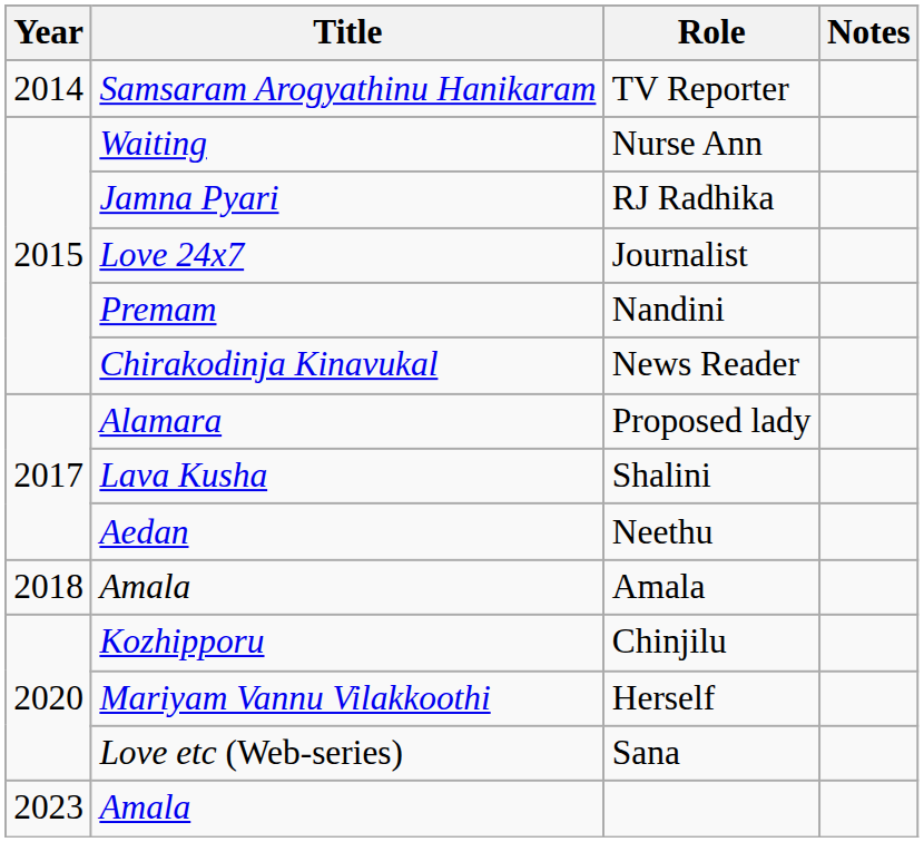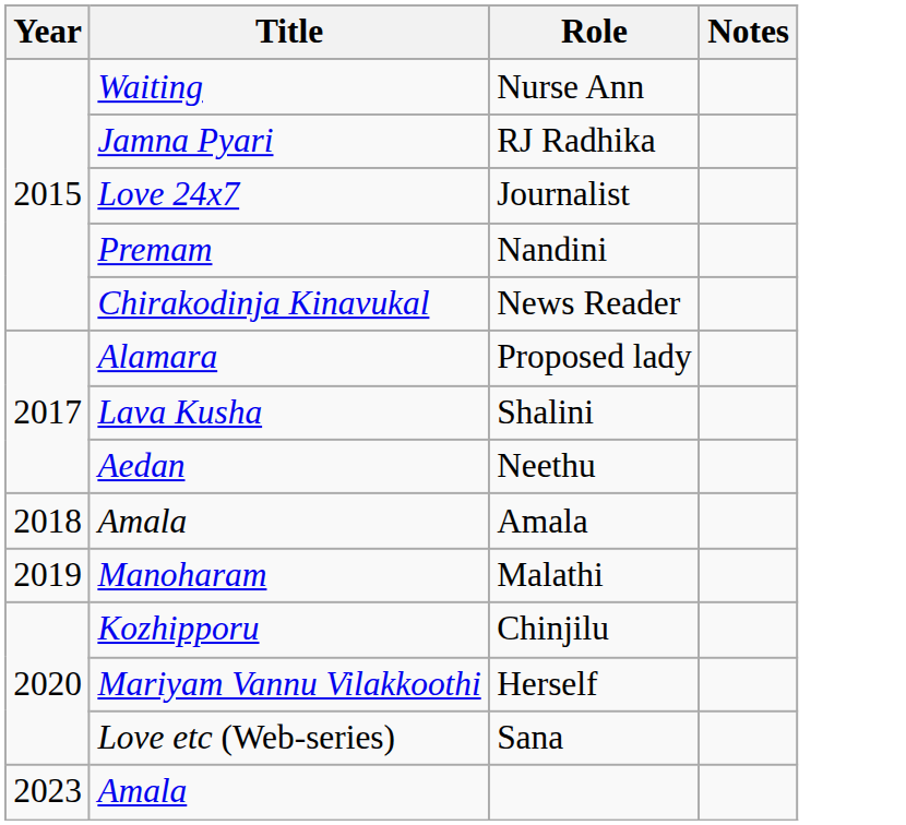- row: 2014 | Samsaram Arogyathinu Hanikaram | TV Reporter
+ row: 2019 | Manoharam | Malathi
